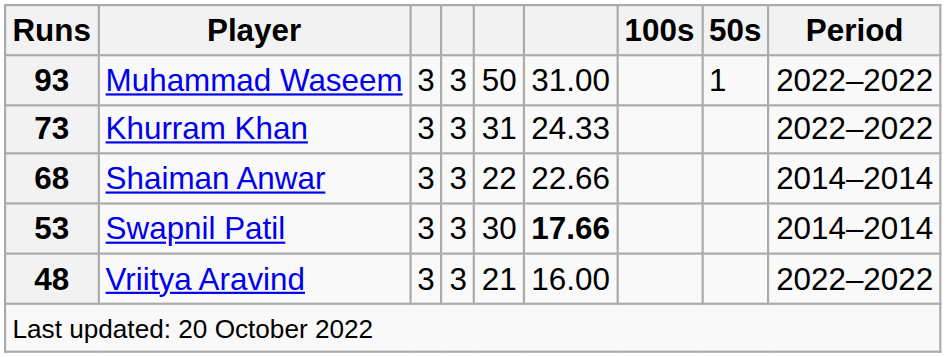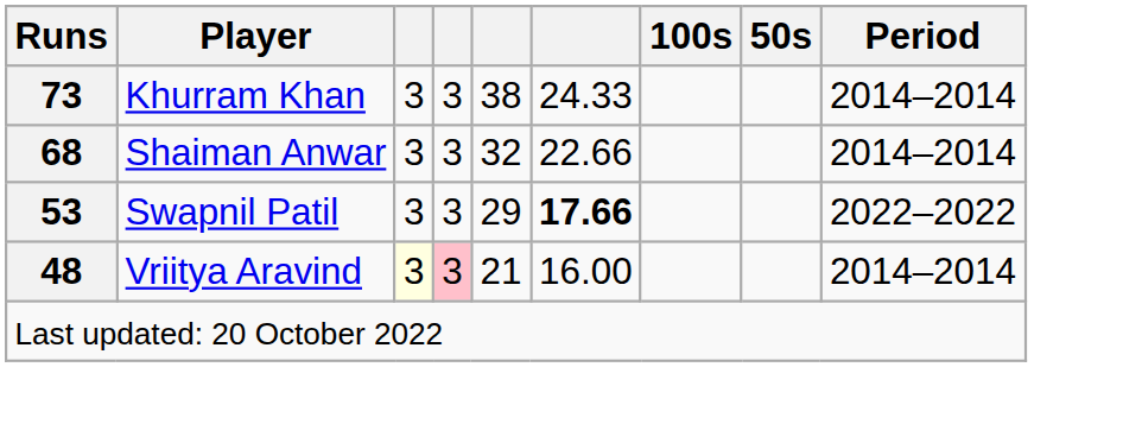- row: 93 | Muhammad Waseem | 3 | 3 | 50 | 31.00 | 1 | 2022–2022
Khurram Khan | column 5: 31 -> 38
Khurram Khan | Period: 2022–2022 -> 2014–2014
Shaiman Anwar | column 5: 22 -> 32
Swapnil Patil | column 5: 30 -> 29
Swapnil Patil | Period: 2014–2014 -> 2022–2022
Vriitya Aravind | column 3: no background -> lightyellow background
Vriitya Aravind | column 4: no background -> pink background
Vriitya Aravind | Period: 2022–2022 -> 2014–2014
